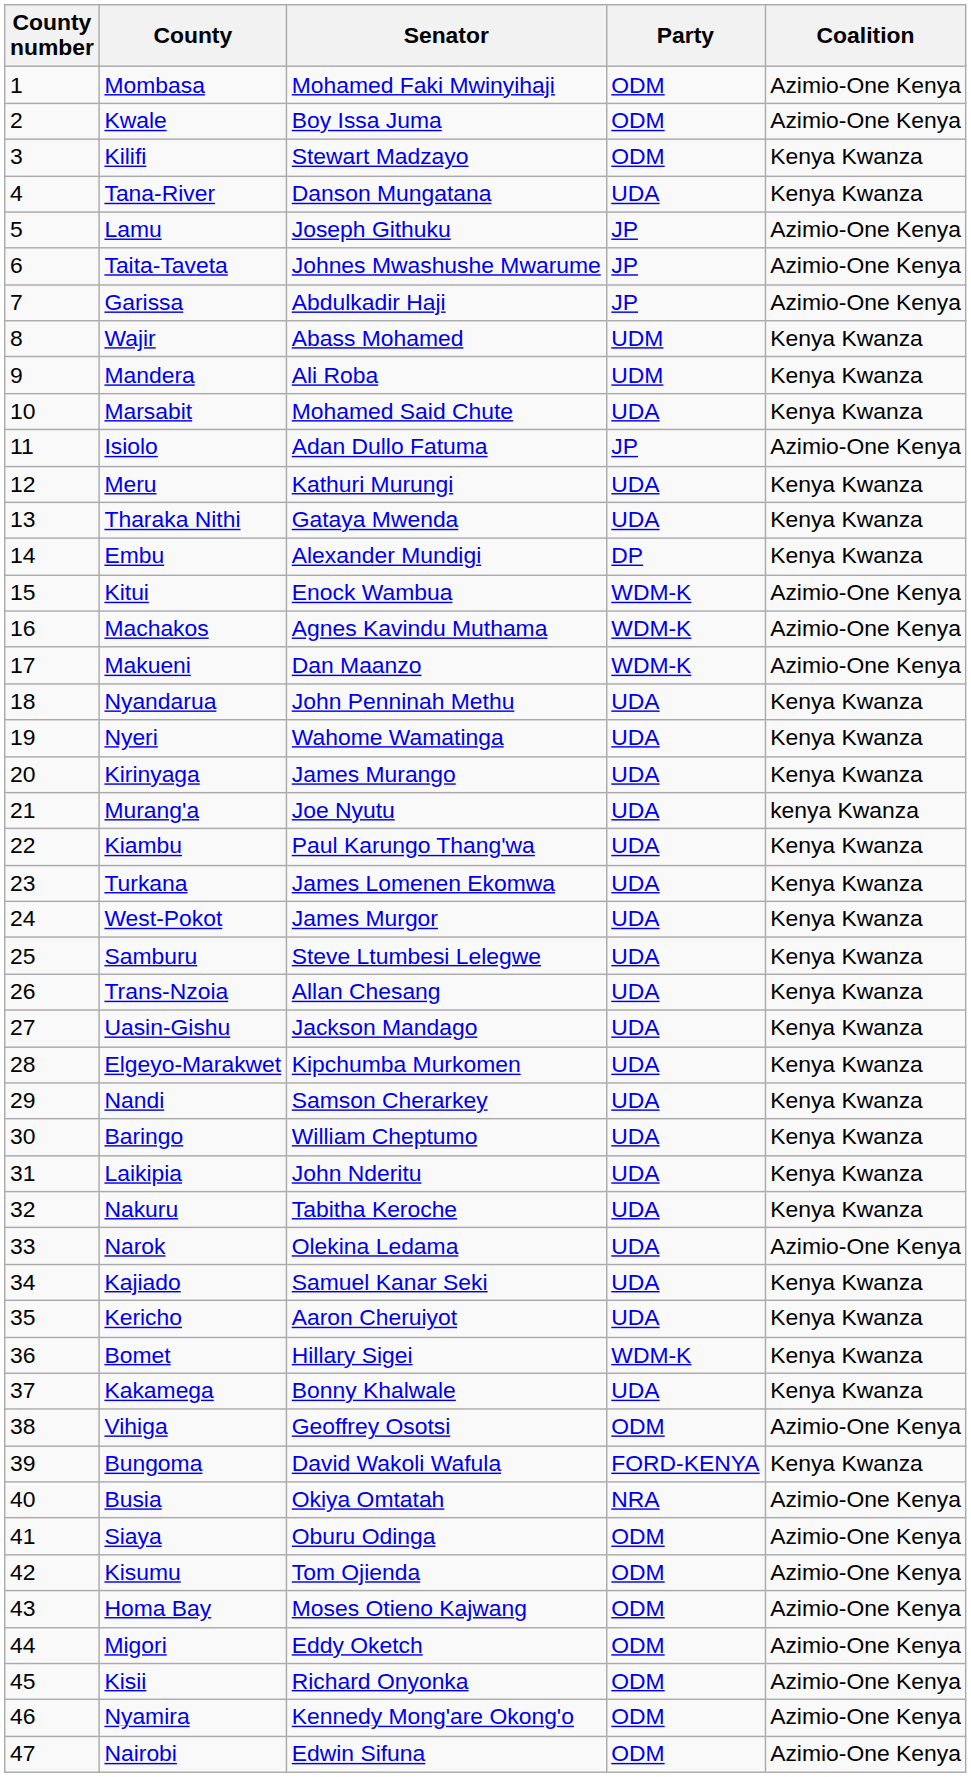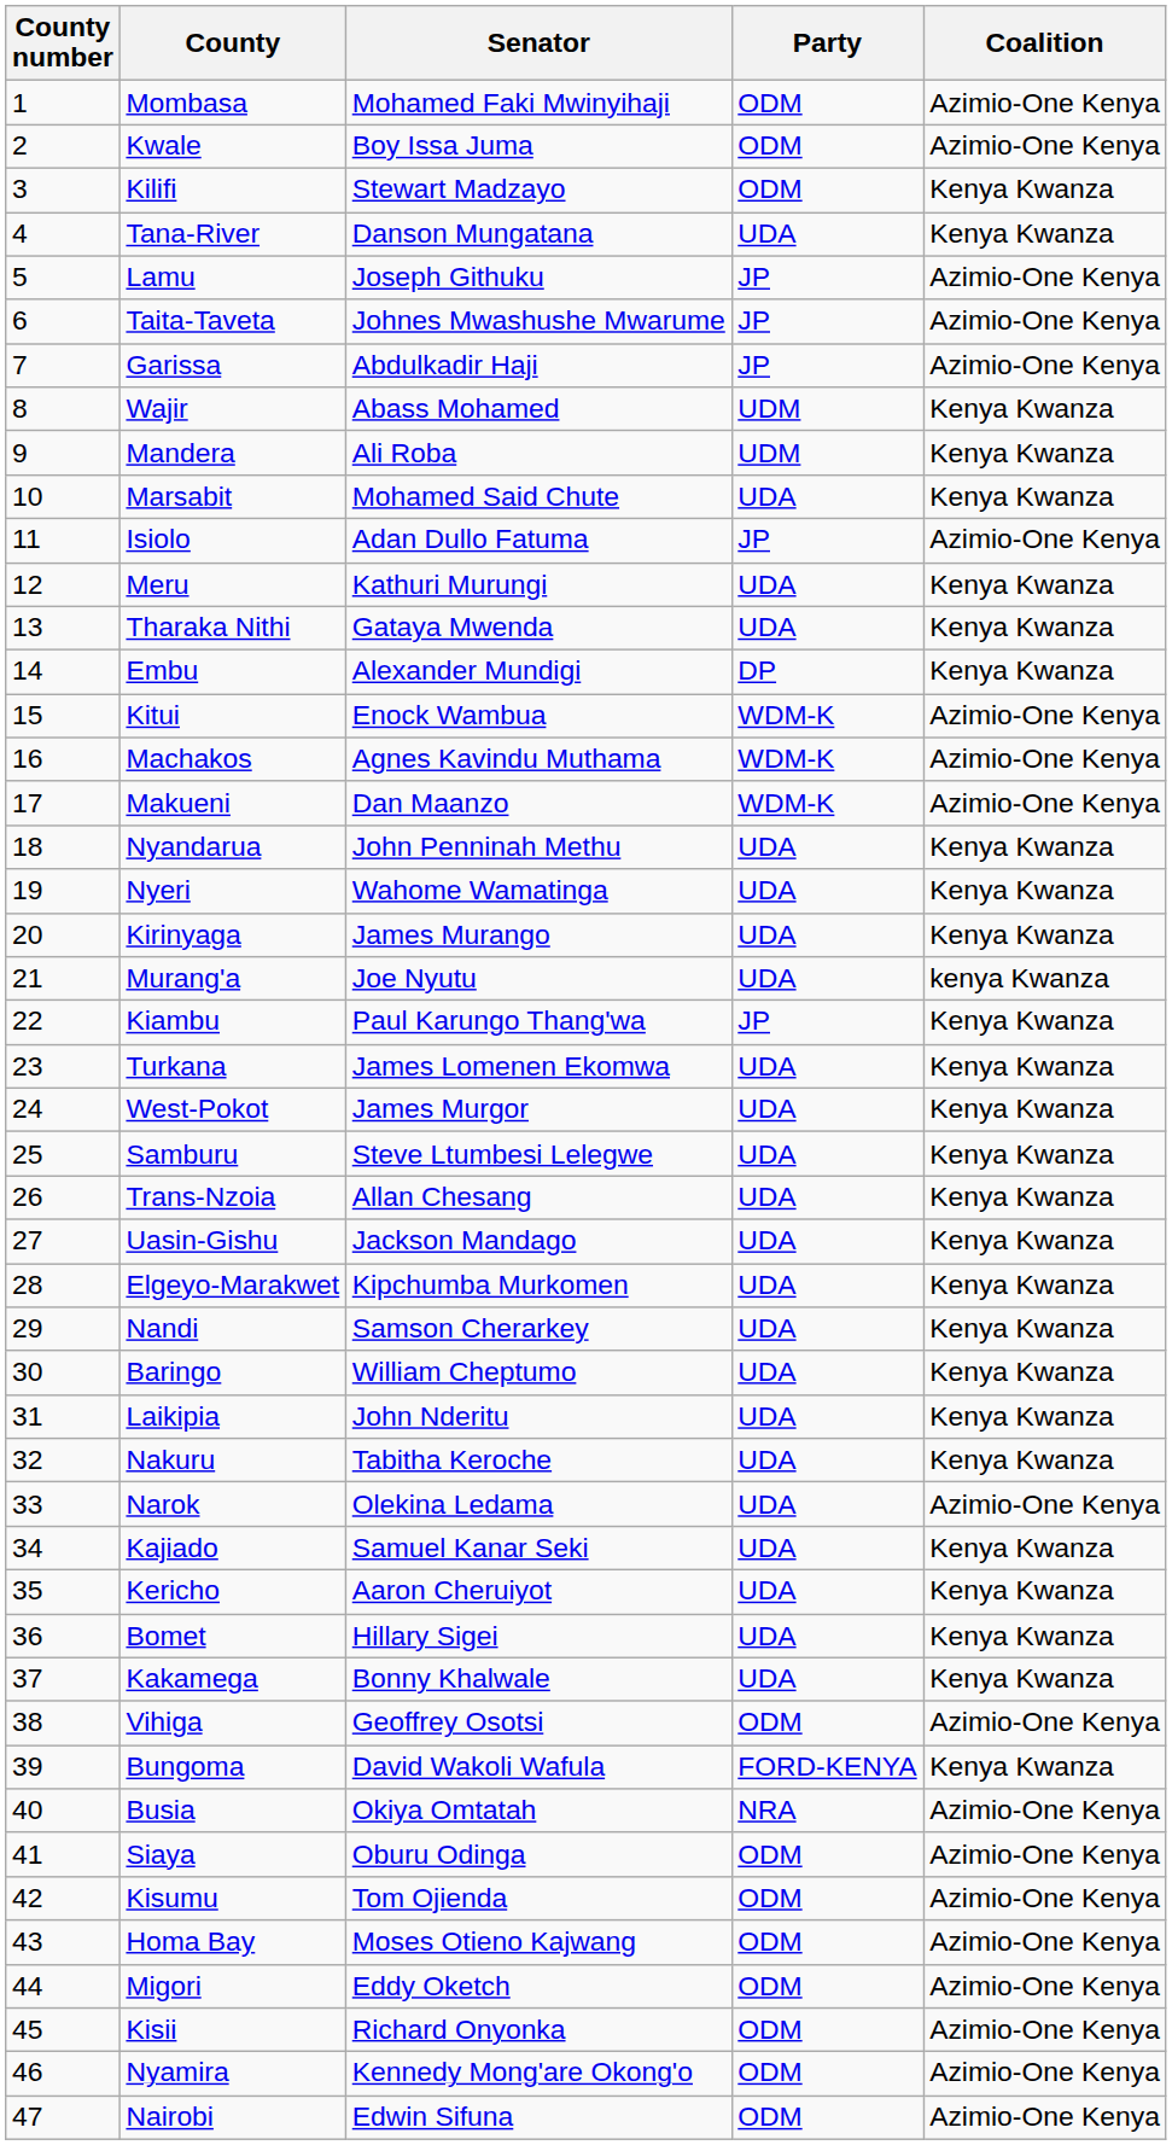Kiambu | Party: UDA -> JP
Bomet | Party: WDM-K -> UDA
